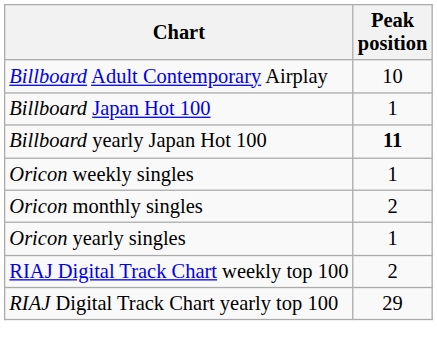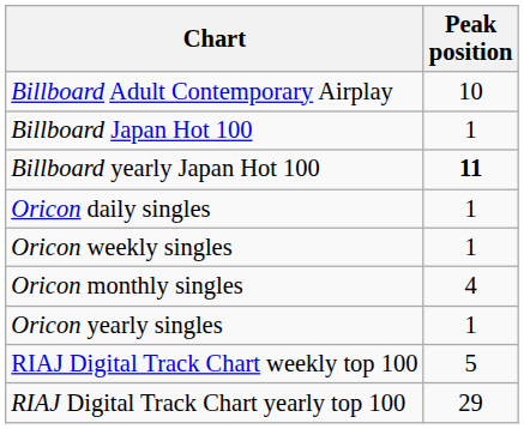+ row: Oricon daily singles | 1
Oricon monthly singles | Peak position: 2 -> 4
RIAJ Digital Track Chart weekly top 100 | Peak position: 2 -> 5
